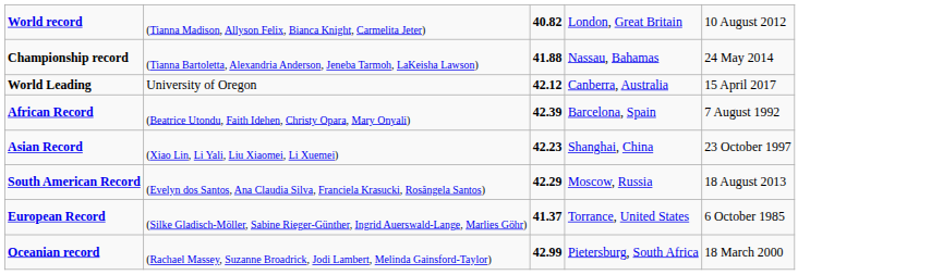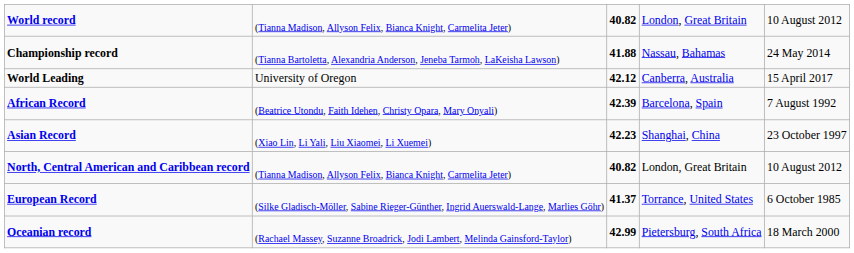+ row: North, Central American and Caribbean record | (Tianna Madison, Allyson Felix, Bianca Knight, Carmelita Jeter) | 40.82 | London, Great Britain | 10 August 2012
- row: South American Record | (Evelyn dos Santos, Ana Claudia Silva, Franciela Krasucki, Rosângela Santos) | 42.29 | Moscow, Russia | 18 August 2013
